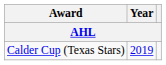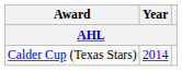Calder Cup (Texas Stars) | Year: 2019 -> 2014
